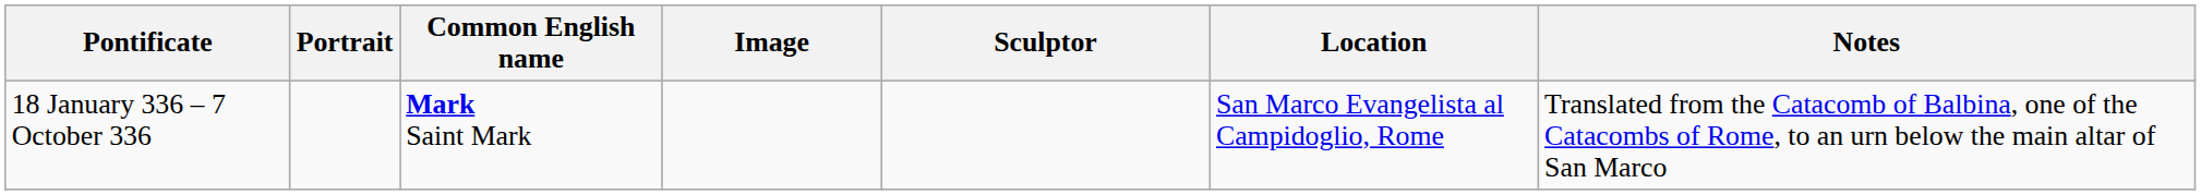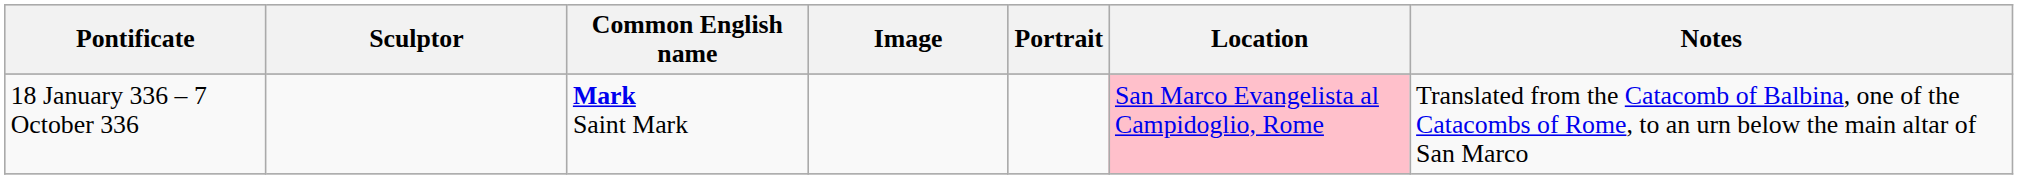columns swapped: Portrait <-> Sculptor
18 January 336 – 7 October 336 | Location: no background -> pink background
